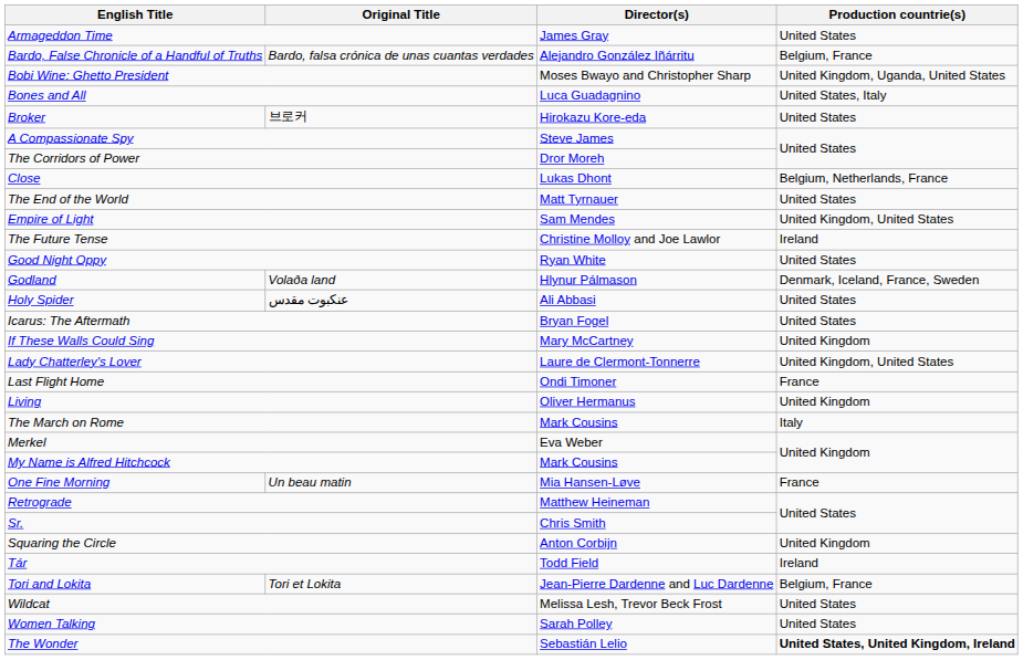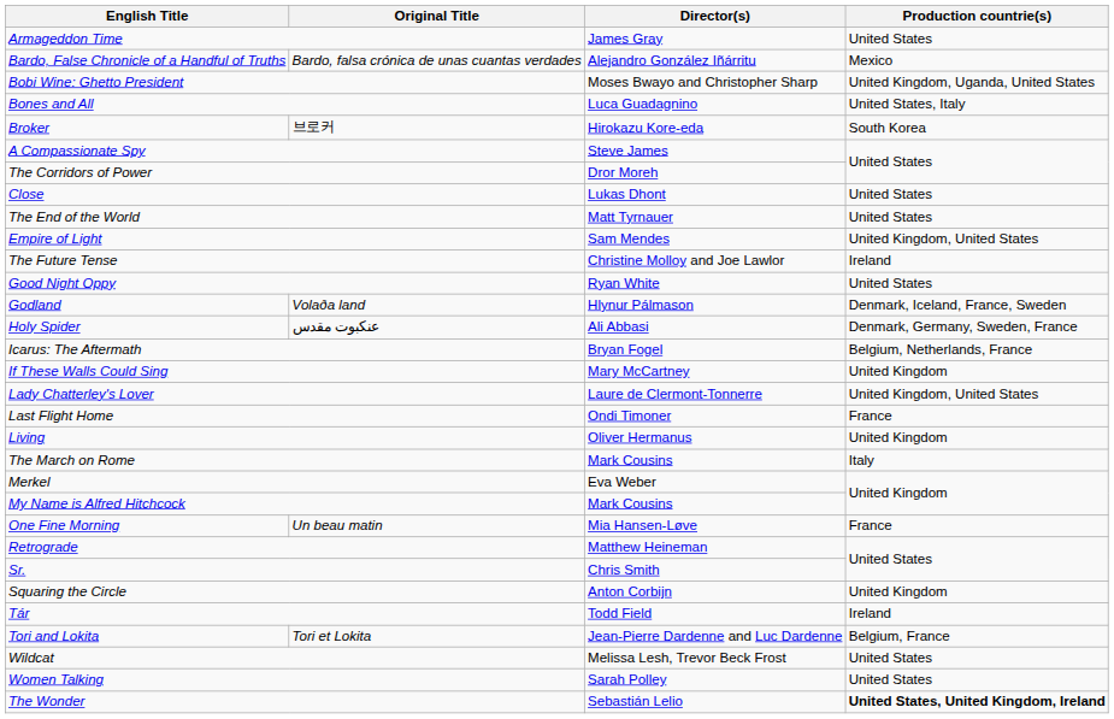Bardo, False Chronicle of a Handful of Truths | Production countrie(s): Belgium, France -> Mexico
Broker | Production countrie(s): United States -> South Korea
Close | Production countrie(s): Belgium, Netherlands, France -> United States
Holy Spider | Production countrie(s): United States -> Denmark, Germany, Sweden, France
Icarus: The Aftermath | Production countrie(s): United States -> Belgium, Netherlands, France
